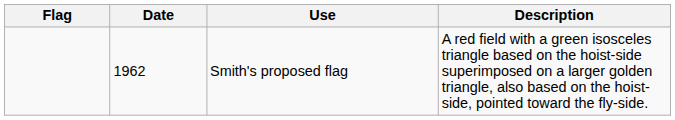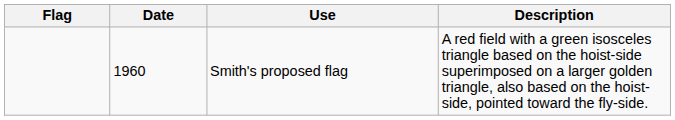Smith's proposed flag | Date: 1962 -> 1960
